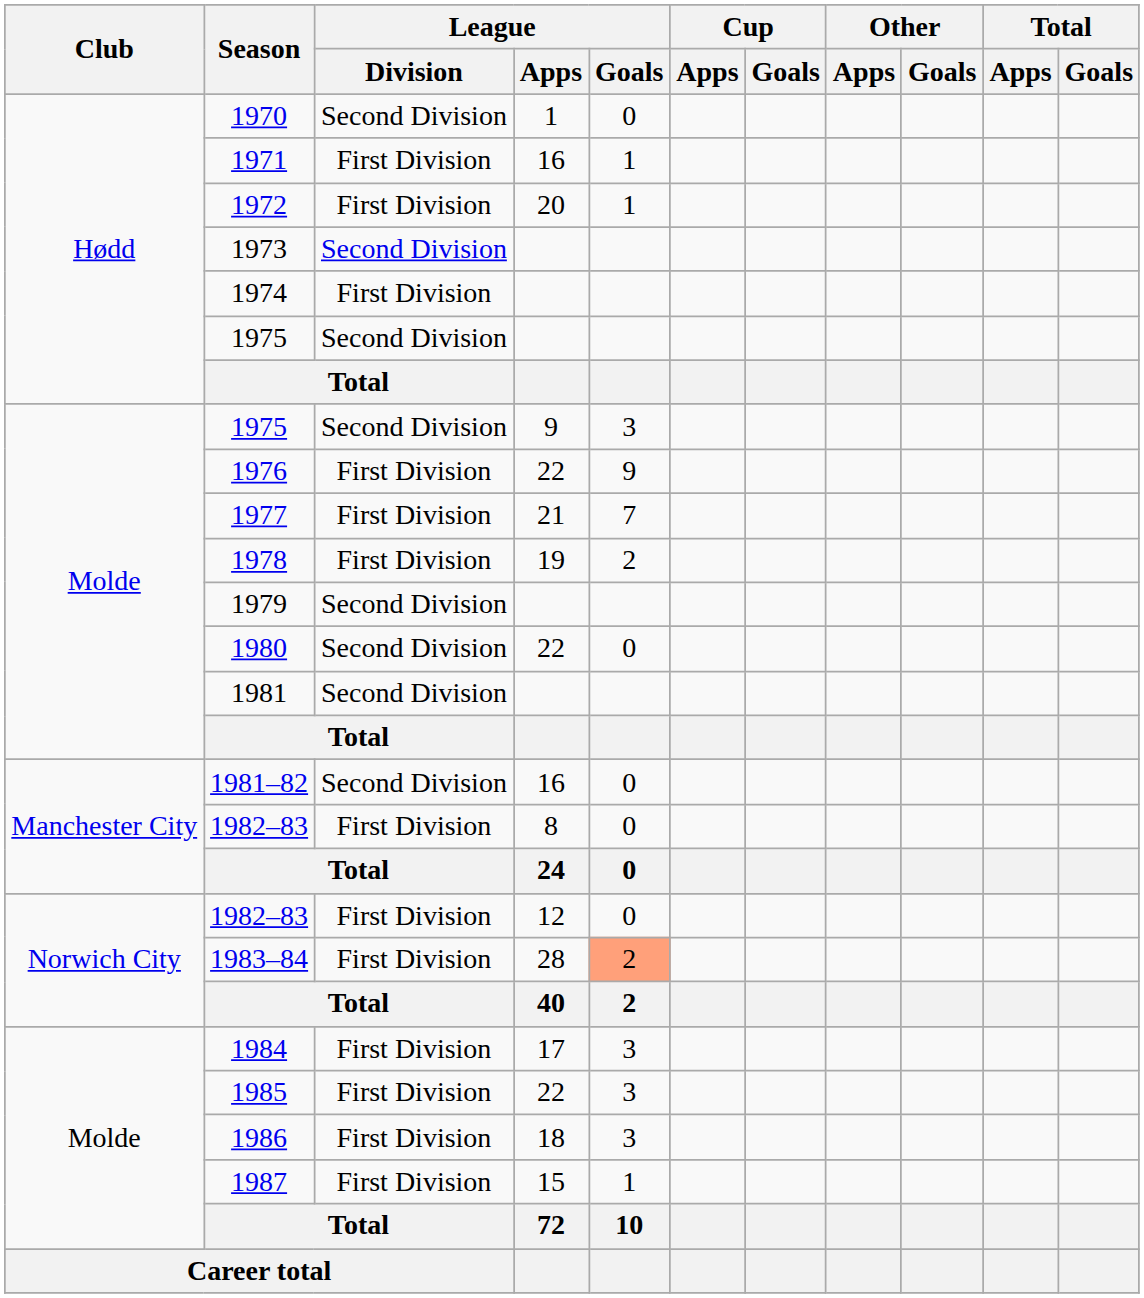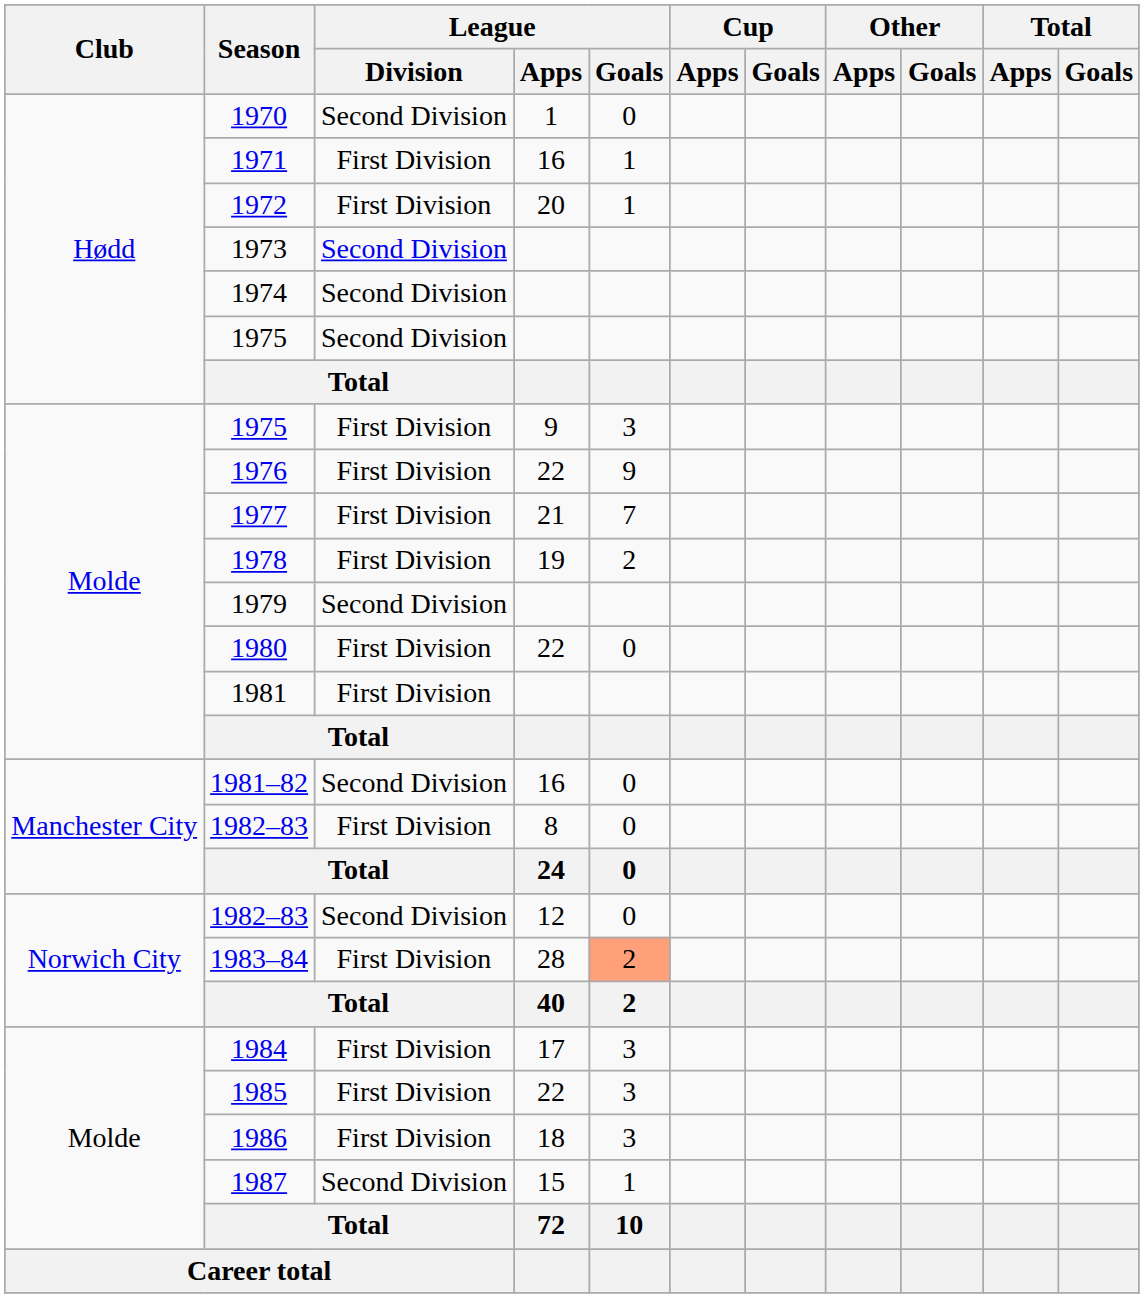1974 | League / Division: First Division -> Second Division
1975 / 9 | League / Division: Second Division -> First Division
1980 | League / Division: Second Division -> First Division
1981 | League / Division: Second Division -> First Division
1982–83 / 12 | League / Division: First Division -> Second Division
1987 | League / Division: First Division -> Second Division
